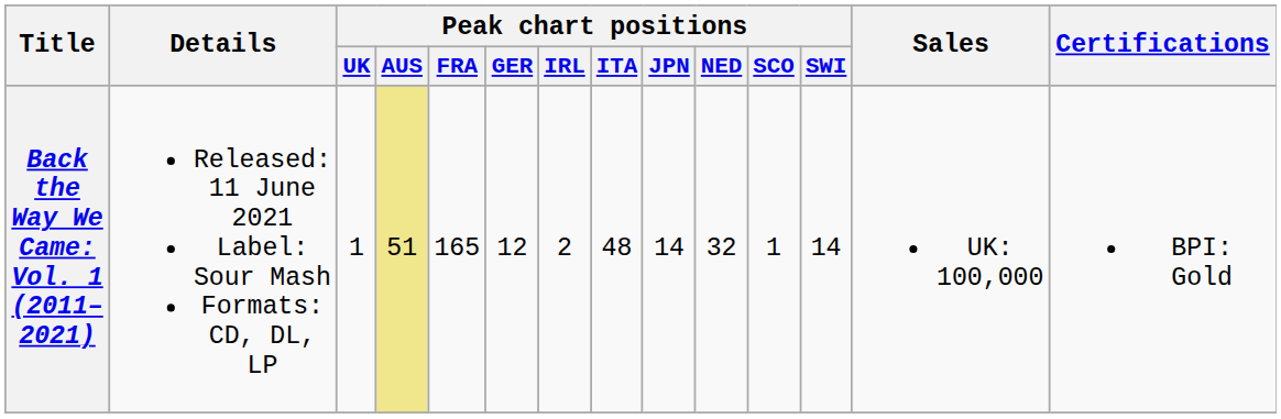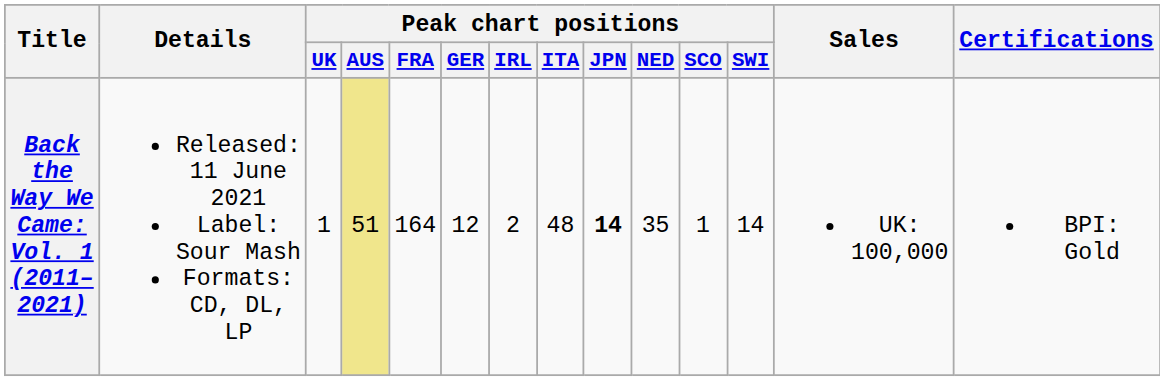Back the Way We Came: Vol. 1 (2011–2021) | Peak chart positions / FRA: 165 -> 164
Back the Way We Came: Vol. 1 (2011–2021) | Peak chart positions / JPN: normal -> bold
Back the Way We Came: Vol. 1 (2011–2021) | Peak chart positions / NED: 32 -> 35
